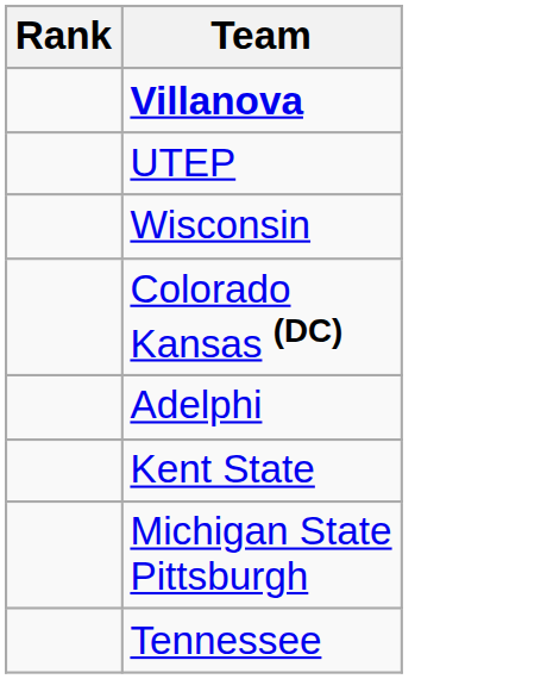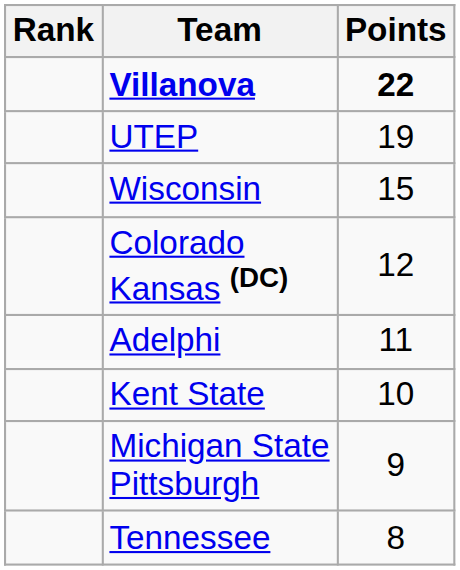+ column: Points | 22 | 19 | 15 | 12 | 11 | 10 | 9 | 8
